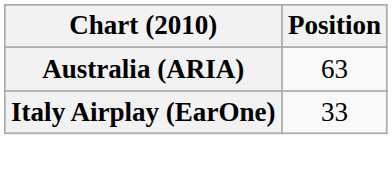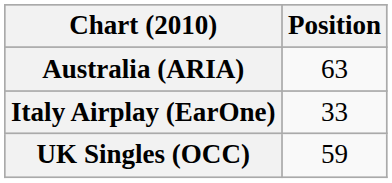+ row: UK Singles (OCC) | 59
